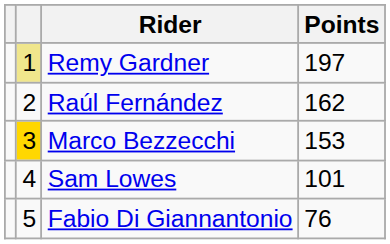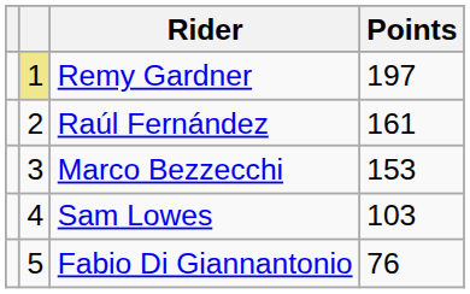Raúl Fernández | Points: 162 -> 161
Marco Bezzecchi | column 2: gold background -> no background
Sam Lowes | Points: 101 -> 103
